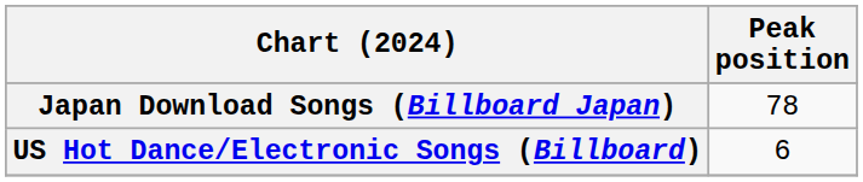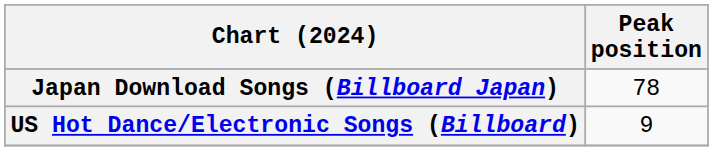US Hot Dance/Electronic Songs (Billboard) | Peak position: 6 -> 9
